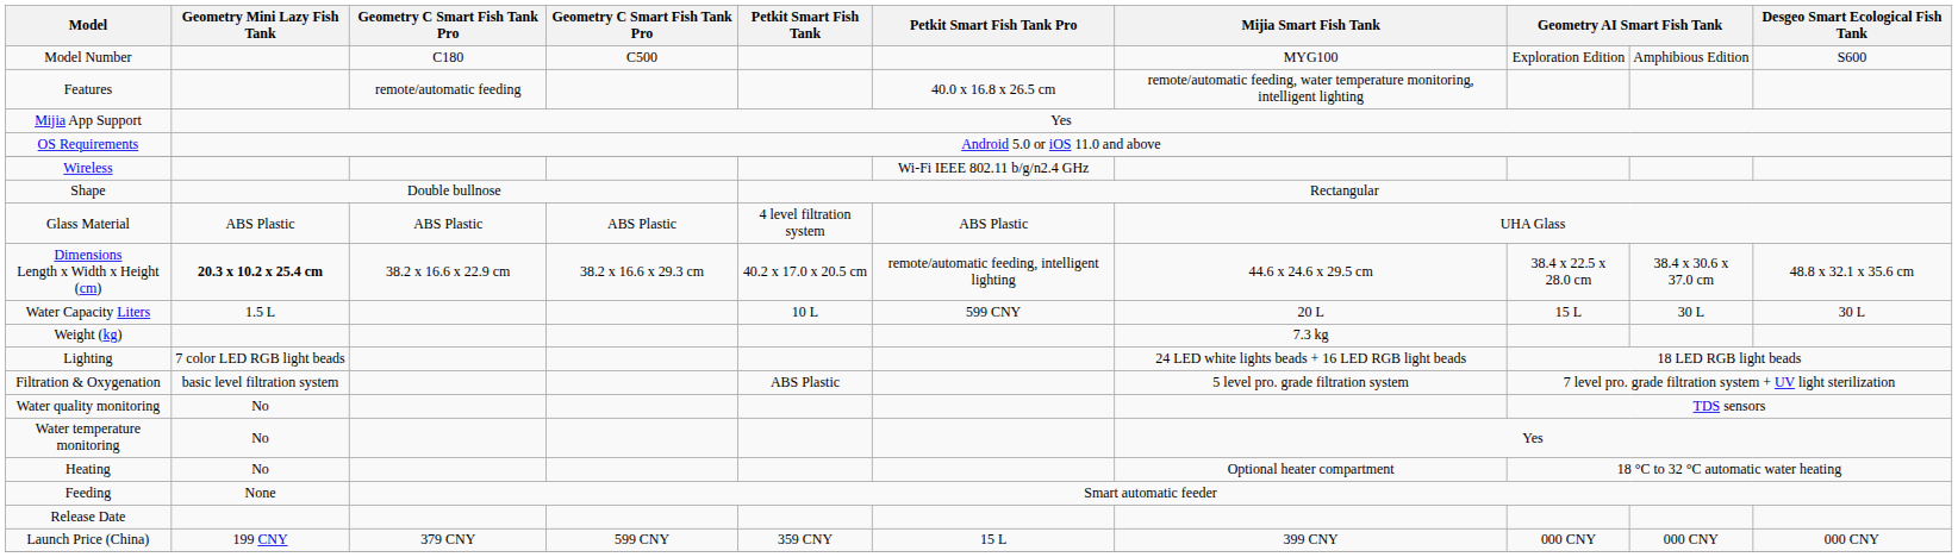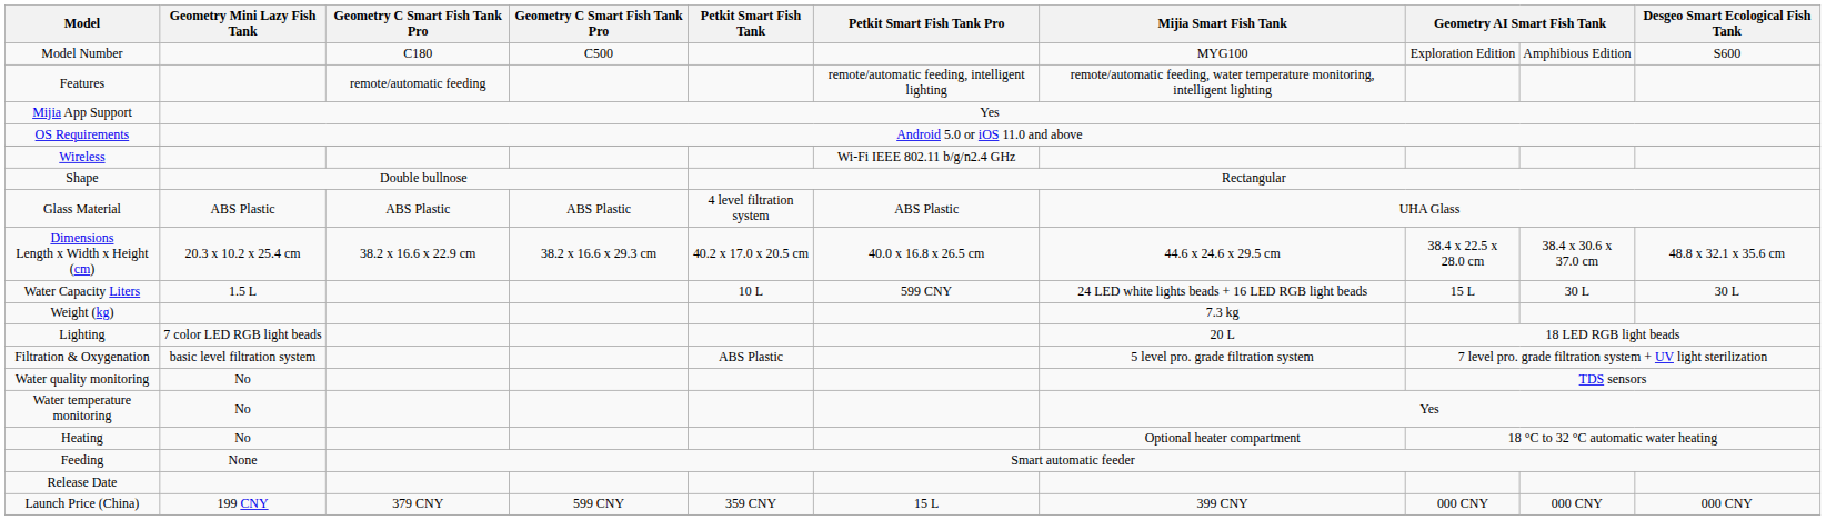Features | Petkit Smart Fish Tank Pro: 40.0 x 16.8 x 26.5 cm -> remote/automatic feeding, intelligent lighting
Dimensions Length x Width x Height (cm) | Geometry Mini Lazy Fish Tank: bold -> normal
Dimensions Length x Width x Height (cm) | Petkit Smart Fish Tank Pro: remote/automatic feeding, intelligent lighting -> 40.0 x 16.8 x 26.5 cm
Water Capacity Liters | Mijia Smart Fish Tank: 20 L -> 24 LED white lights beads + 16 LED RGB light beads
Lighting | Mijia Smart Fish Tank: 24 LED white lights beads + 16 LED RGB light beads -> 20 L
